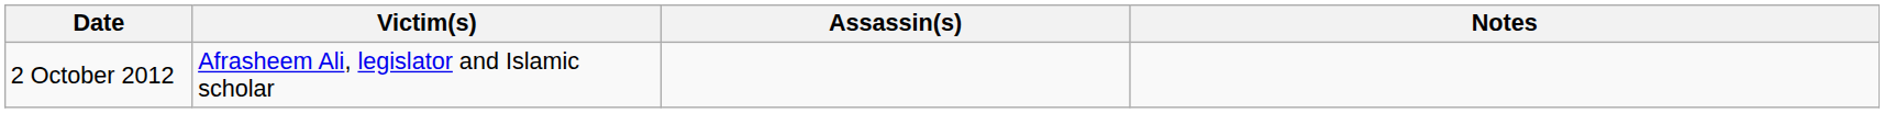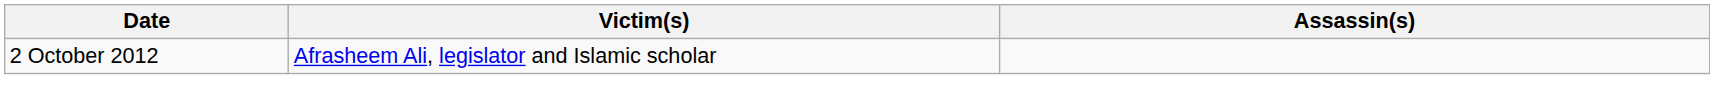- column: Notes
